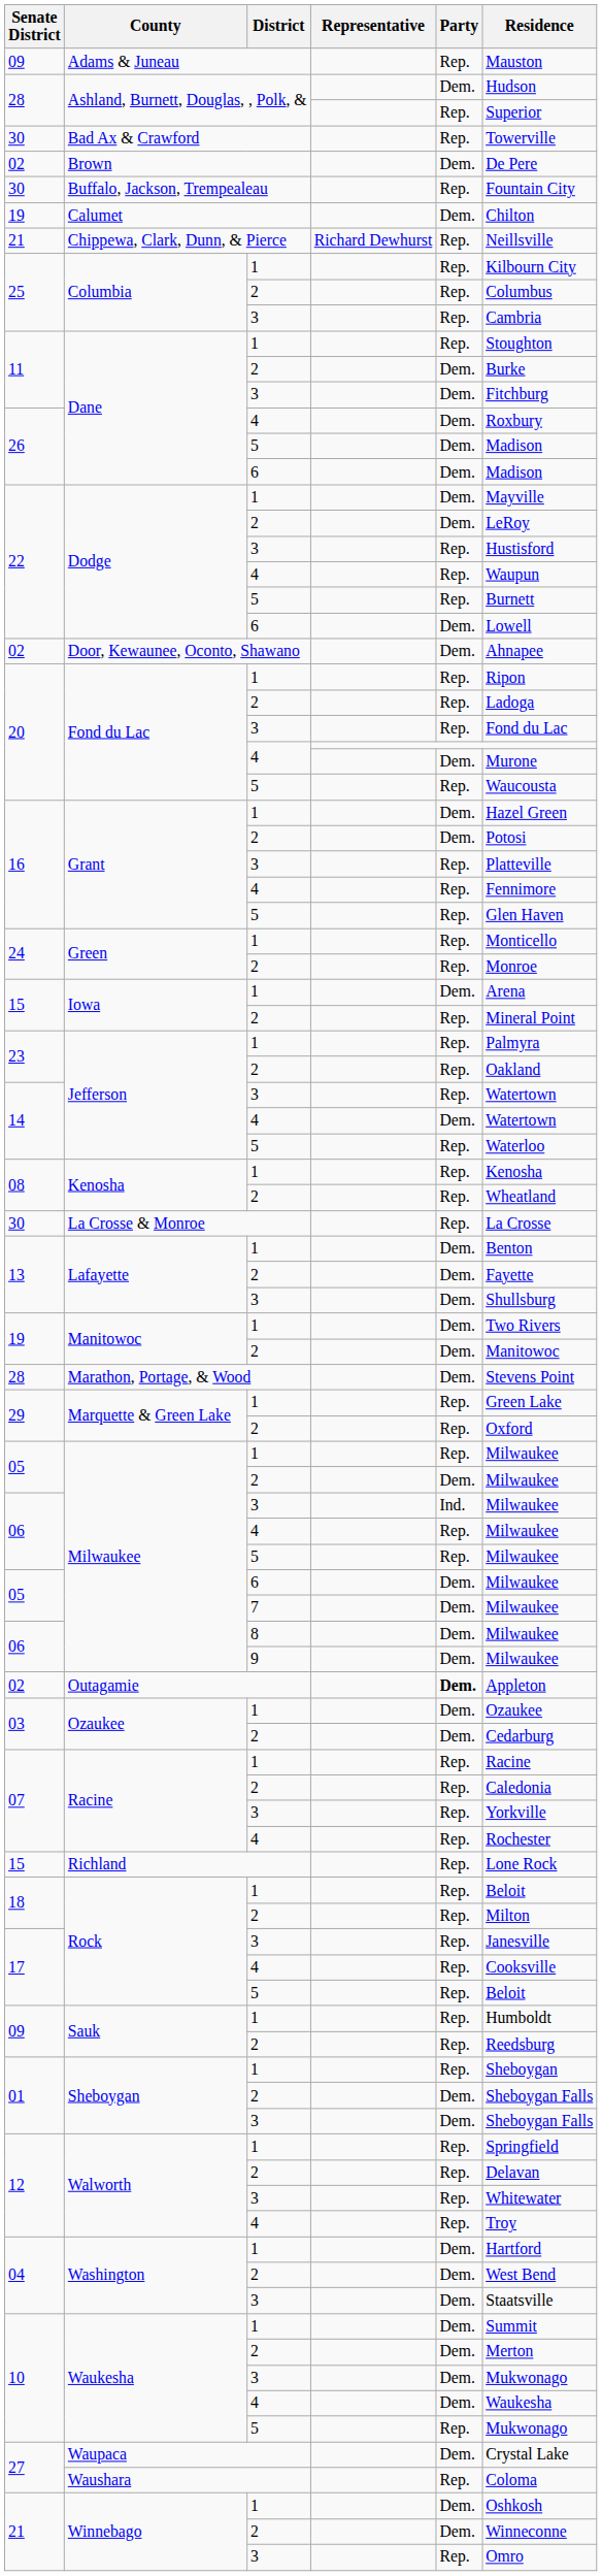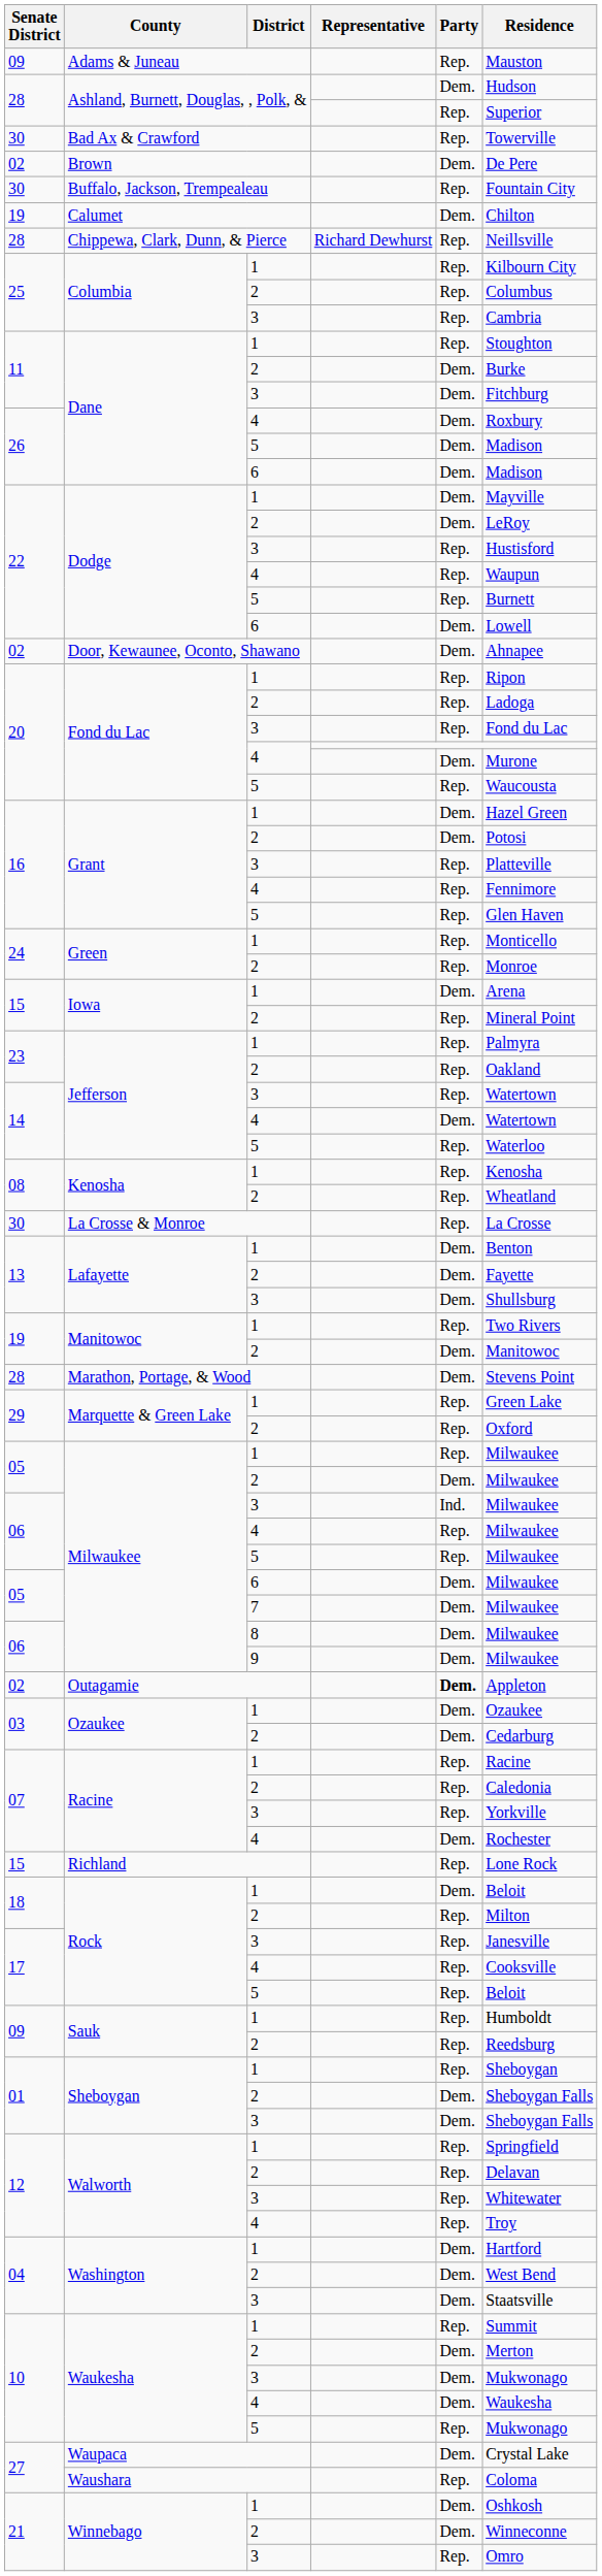Chippewa, Clark, Dunn, & Pierce | Senate District: 21 -> 28
Manitowoc / 1 | Party: Dem. -> Rep.
Racine / 4 | Party: Rep. -> Dem.
Rock / 1 | Party: Rep. -> Dem.
Waukesha / 1 | Party: Dem. -> Rep.
